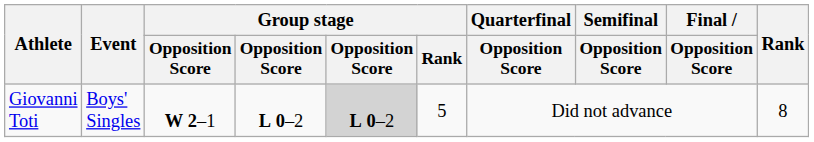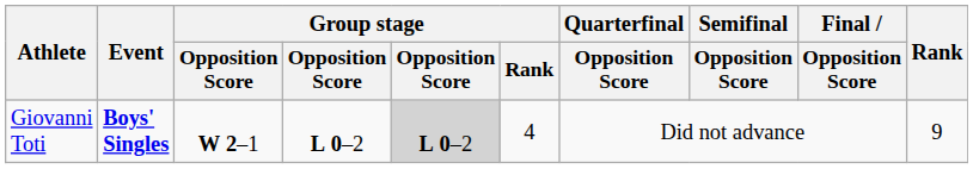Giovanni Toti | Event: normal -> bold
Giovanni Toti | Group stage / Rank: 5 -> 4
Giovanni Toti | Rank: 8 -> 9
